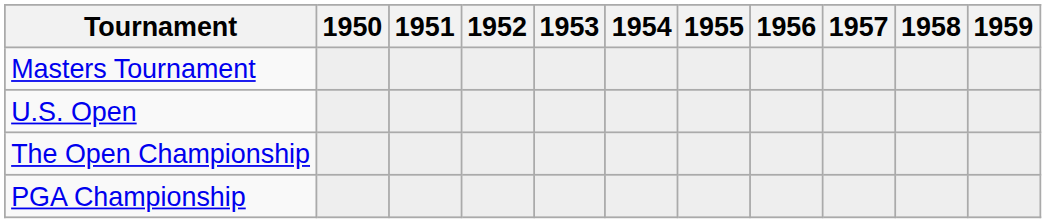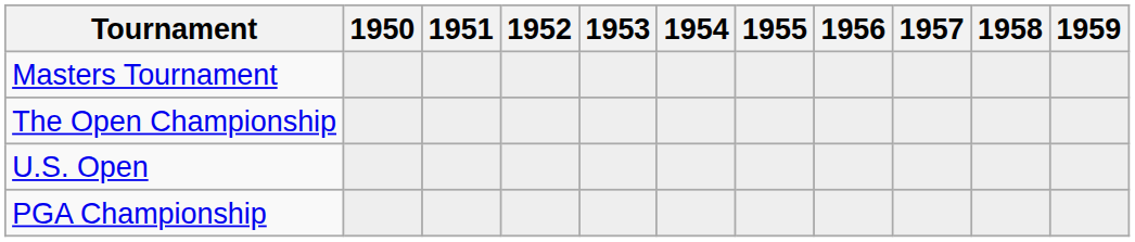rows swapped: U.S. Open <-> The Open Championship
